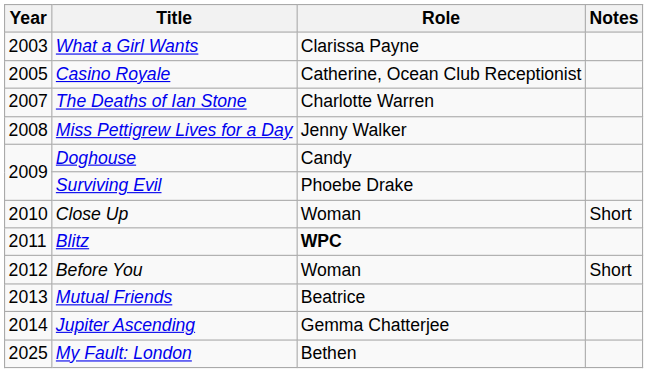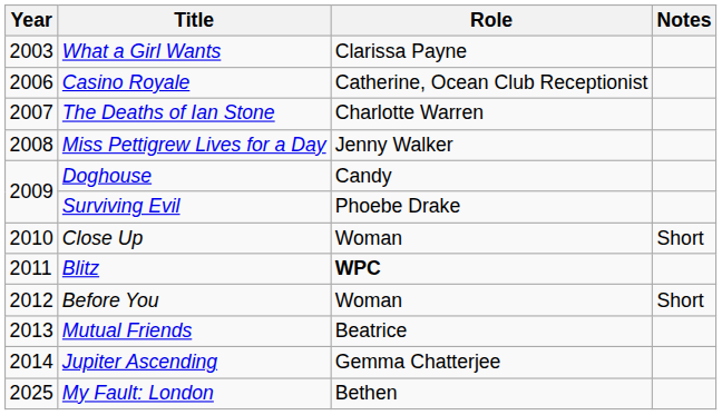Casino Royale | Year: 2005 -> 2006
